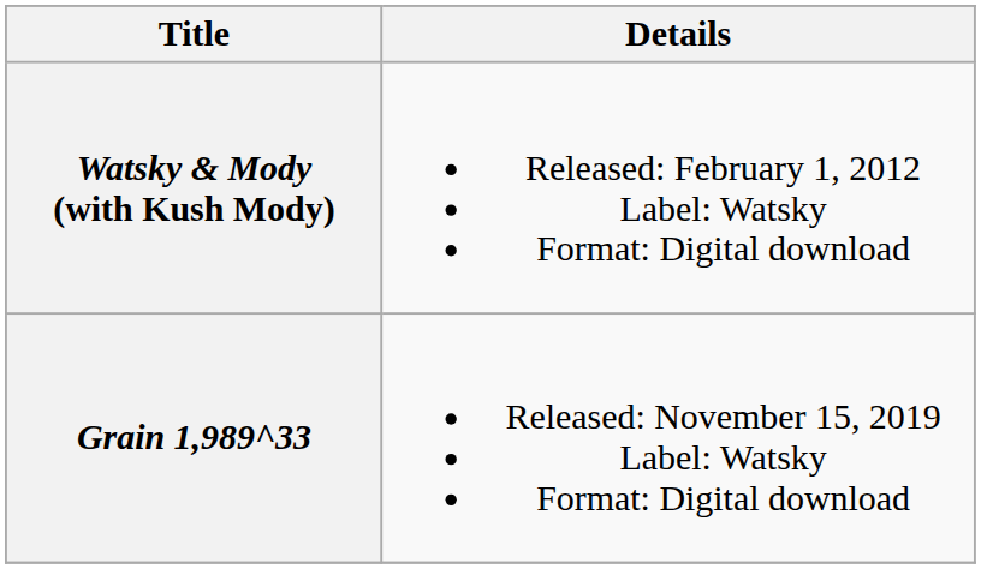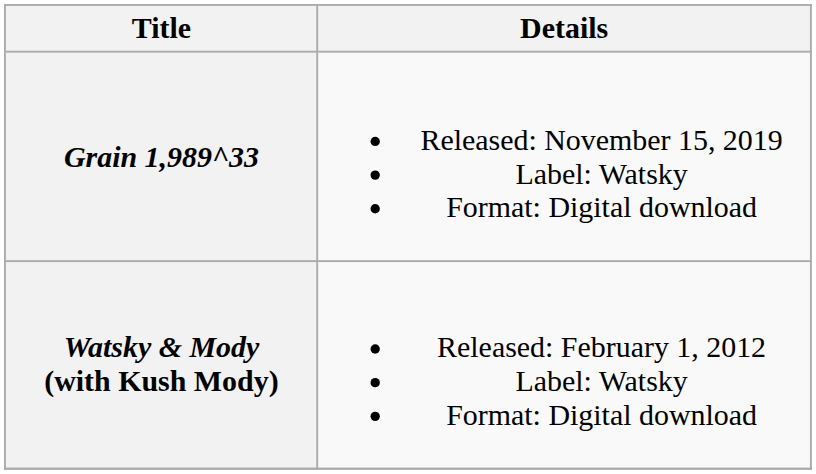rows swapped: Watsky & Mody (with Kush Mody) <-> Grain 1,989^33
